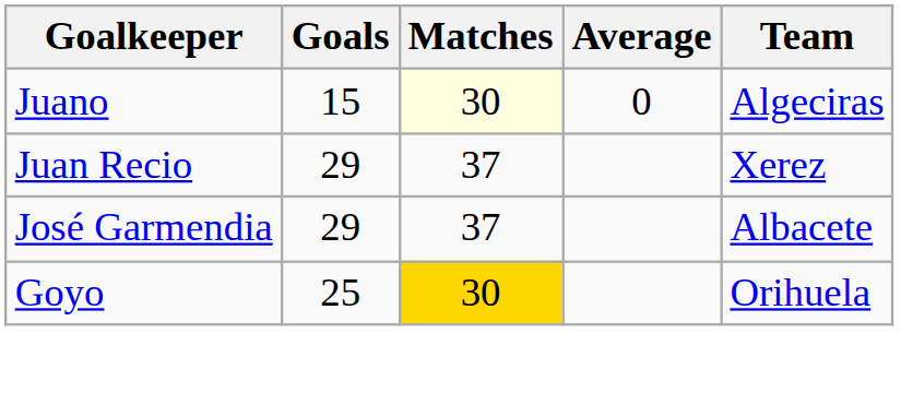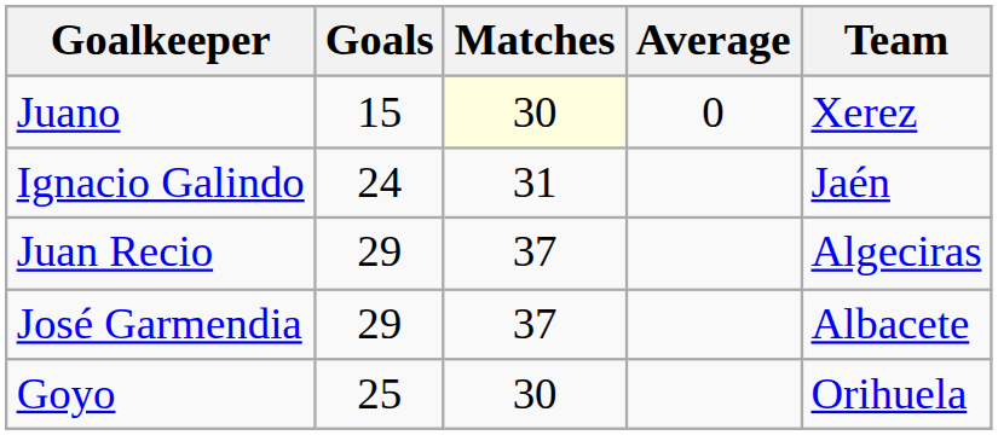Juano | Team: Algeciras -> Xerez
+ row: Ignacio Galindo | 24 | 31 | Jaén
Juan Recio | Team: Xerez -> Algeciras
Goyo | Matches: gold background -> no background
